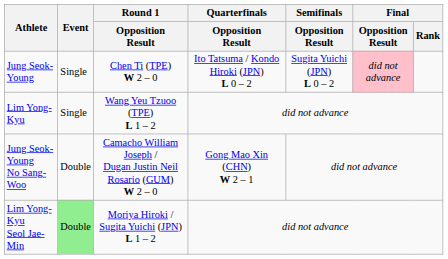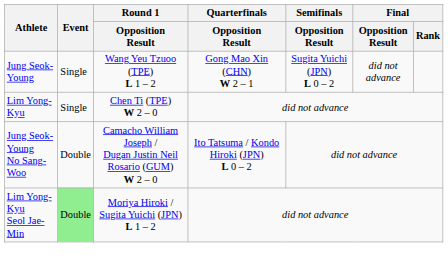Jung Seok-Young | Round 1 / Opposition Result: Chen Ti (TPE) W 2 – 0 -> Wang Yeu Tzuoo (TPE) L 1 – 2
Jung Seok-Young | Quarterfinals / Opposition Result: Ito Tatsuma / Kondo Hiroki (JPN) L 0 – 2 -> Gong Mao Xin (CHN) W 2 – 1
Jung Seok-Young | Final / Opposition Result: pink background -> no background
Lim Yong-Kyu | Round 1 / Opposition Result: Wang Yeu Tzuoo (TPE) L 1 – 2 -> Chen Ti (TPE) W 2 – 0
Jung Seok-Young No Sang-Woo | Quarterfinals / Opposition Result: Gong Mao Xin (CHN) W 2 – 1 -> Ito Tatsuma / Kondo Hiroki (JPN) L 0 – 2
